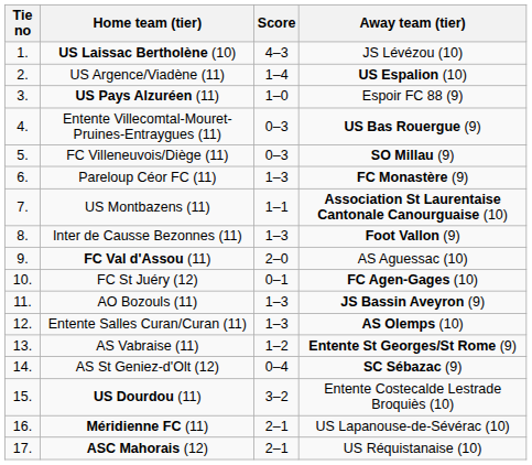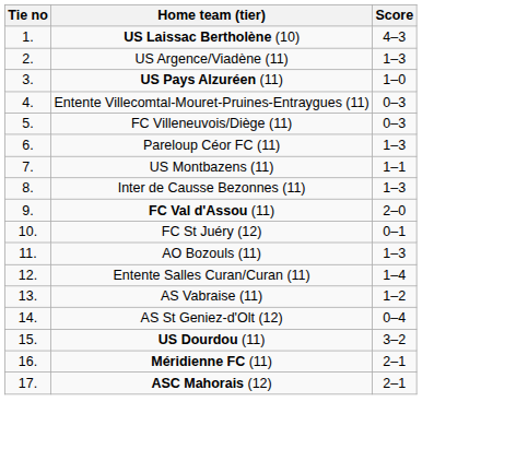- column: Away team (tier) | JS Lévézou (10) | US Espalion (10) | Espoir FC 88 (9) | US Bas Rouergue (9) | SO Millau (9) | FC Monastère (9) | Association St Laurentaise Cantonale Canourguaise (10) | Foot Vallon (9) | AS Aguessac (10) | FC Agen-Gages (10) | JS Bassin Aveyron (9) | AS Olemps (10) | Entente St Georges/St Rome (9) | SC Sébazac (9) | Entente Costecalde Lestrade Broquiès (10) | US Lapanouse-de-Sévérac (10) | US Réquistanaise (10)
US Argence/Viadène (11) | Score: 1–4 -> 1–3
Entente Salles Curan/Curan (11) | Score: 1–3 -> 1–4
